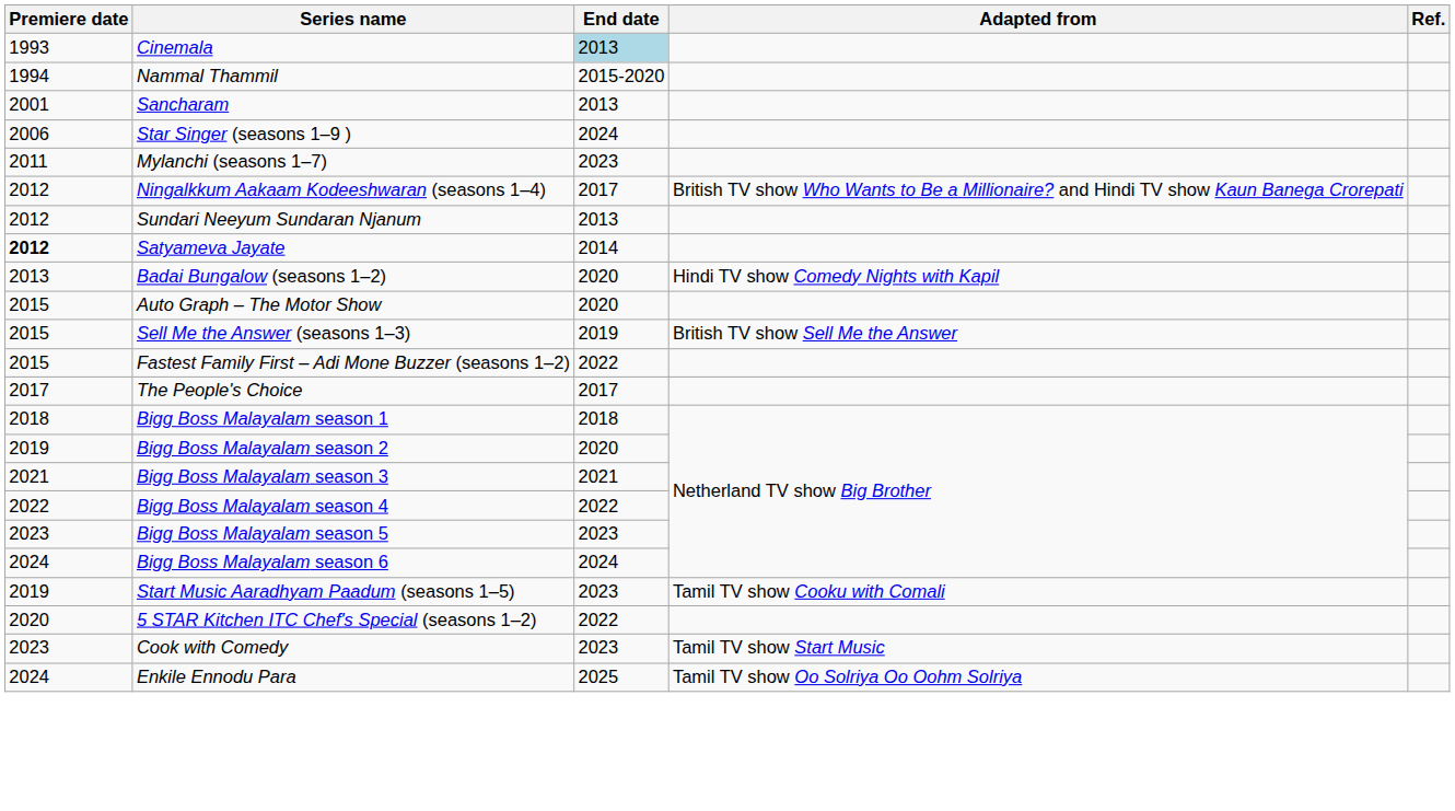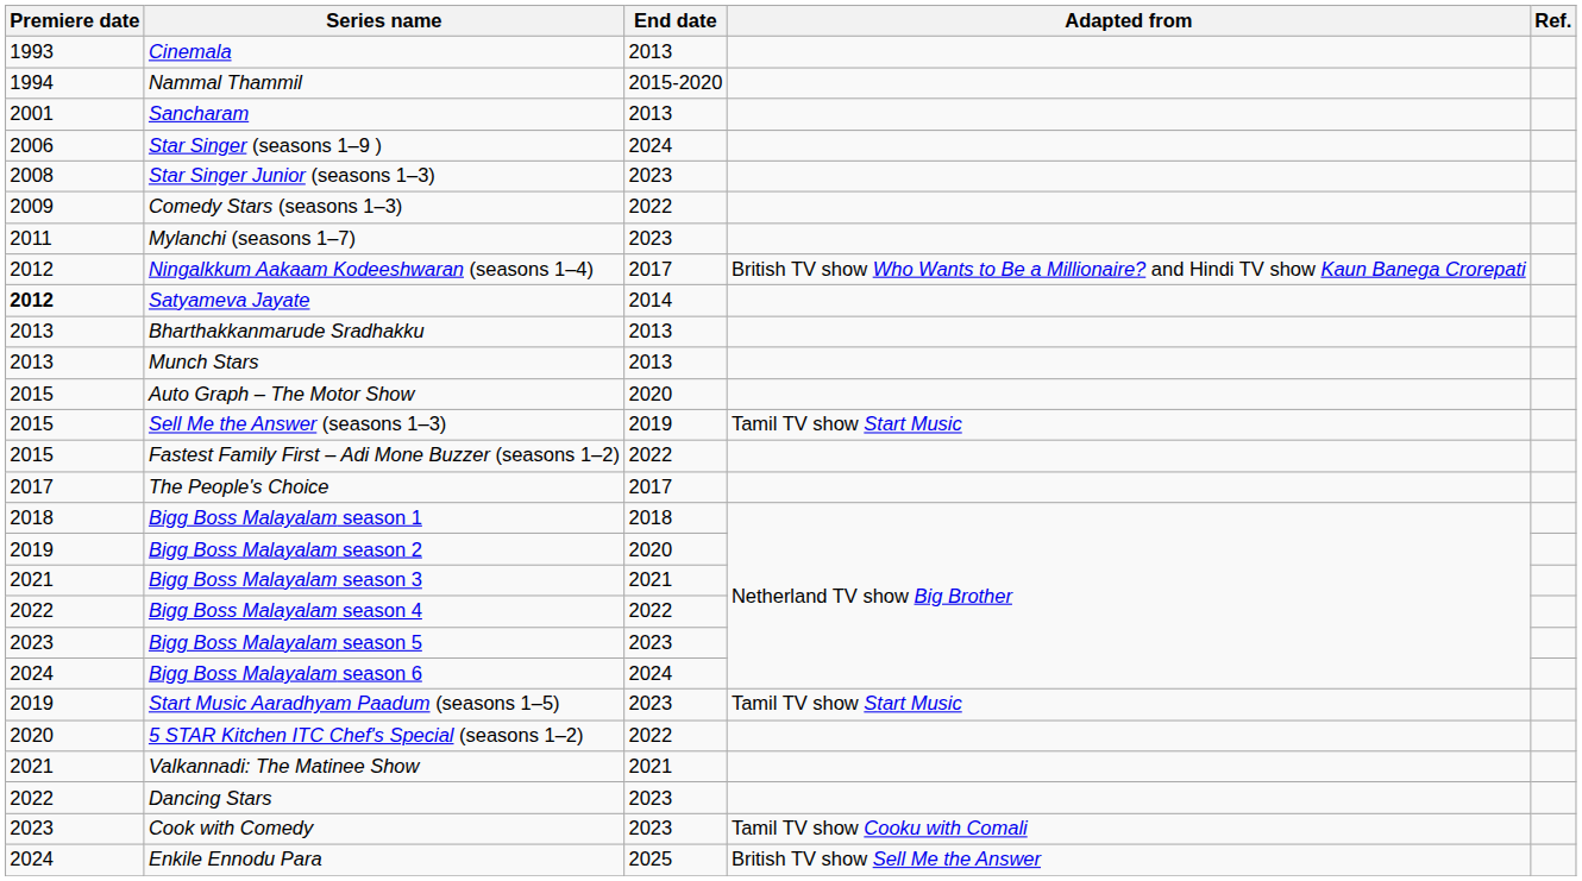Cinemala | End date: lightblue background -> no background
+ row: 2008 | Star Singer Junior (seasons 1–3) | 2023
+ row: 2009 | Comedy Stars (seasons 1–3) | 2022
- row: 2012 | Sundari Neeyum Sundaran Njanum | 2013
+ row: 2013 | Bharthakkanmarude Sradhakku | 2013
+ row: 2013 | Munch Stars | 2013
- row: 2013 | Badai Bungalow (seasons 1–2) | 2020 | Hindi TV show Comedy Nights with Kapil
Sell Me the Answer (seasons 1–3) | Adapted from: British TV show Sell Me the Answer -> Tamil TV show Start Music
Start Music Aaradhyam Paadum (seasons 1–5) | Adapted from: Tamil TV show Cooku with Comali -> Tamil TV show Start Music
+ row: 2021 | Valkannadi: The Matinee Show | 2021
+ row: 2022 | Dancing Stars | 2023
Cook with Comedy | Adapted from: Tamil TV show Start Music -> Tamil TV show Cooku with Comali
Enkile Ennodu Para | Adapted from: Tamil TV show Oo Solriya Oo Oohm Solriya -> British TV show Sell Me the Answer
